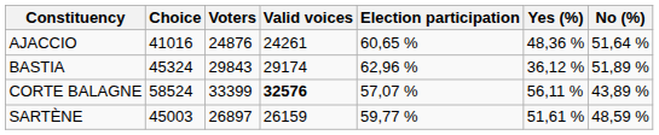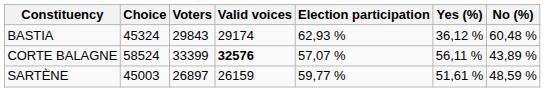- row: AJACCIO | 41016 | 24876 | 24261 | 60,65 % | 48,36 % | 51,64 %
BASTIA | Election participation: 62,96 % -> 62,93 %
BASTIA | No (%): 51,89 % -> 60,48 %
